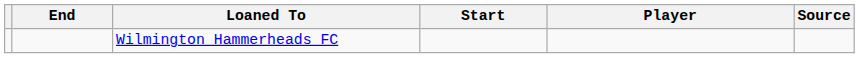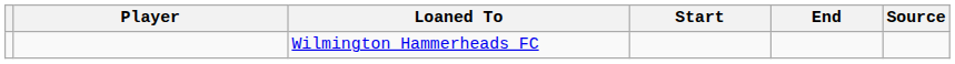columns swapped: Player <-> End
